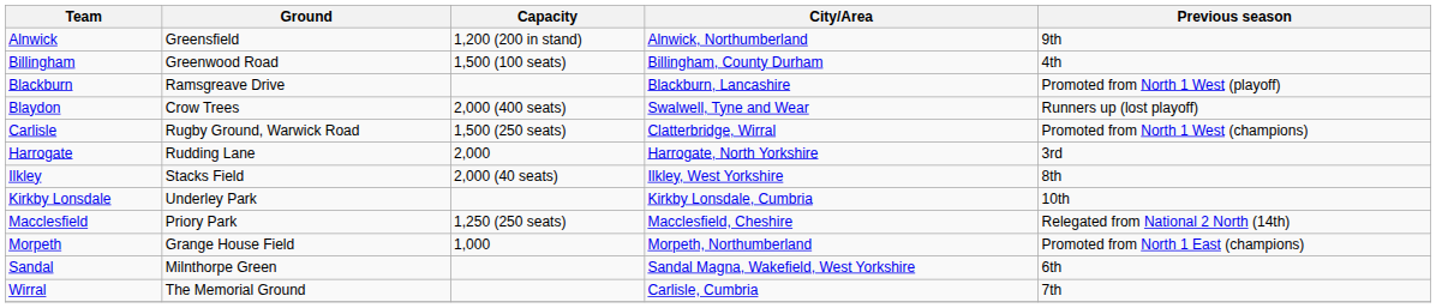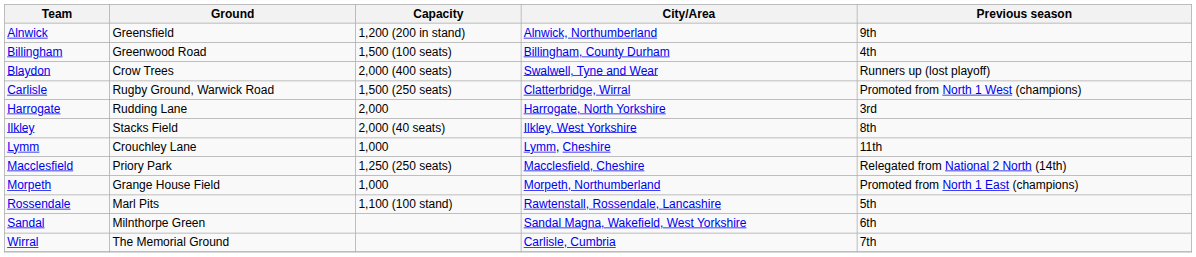- row: Blackburn | Ramsgreave Drive | Blackburn, Lancashire | Promoted from North 1 West (playoff)
- row: Kirkby Lonsdale | Underley Park | Kirkby Lonsdale, Cumbria | 10th
+ row: Lymm | Crouchley Lane | 1,000 | Lymm, Cheshire | 11th
+ row: Rossendale | Marl Pits | 1,100 (100 stand) | Rawtenstall, Rossendale, Lancashire | 5th
